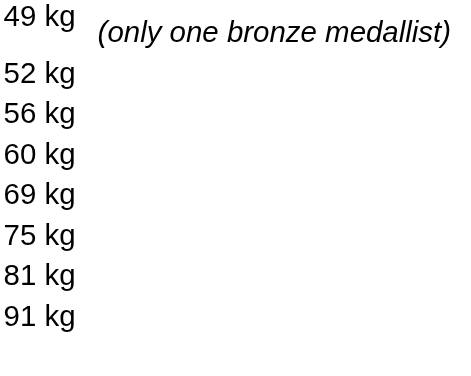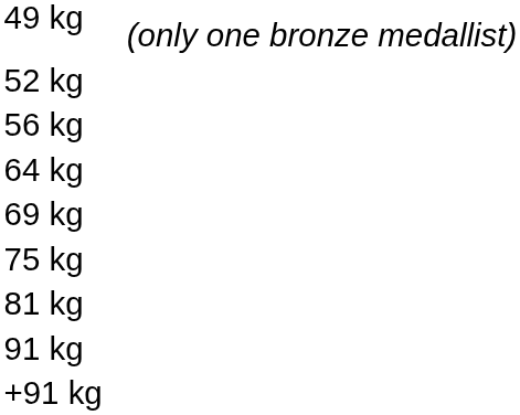- row: 60 kg
+ row: 64 kg
+ row: +91 kg
